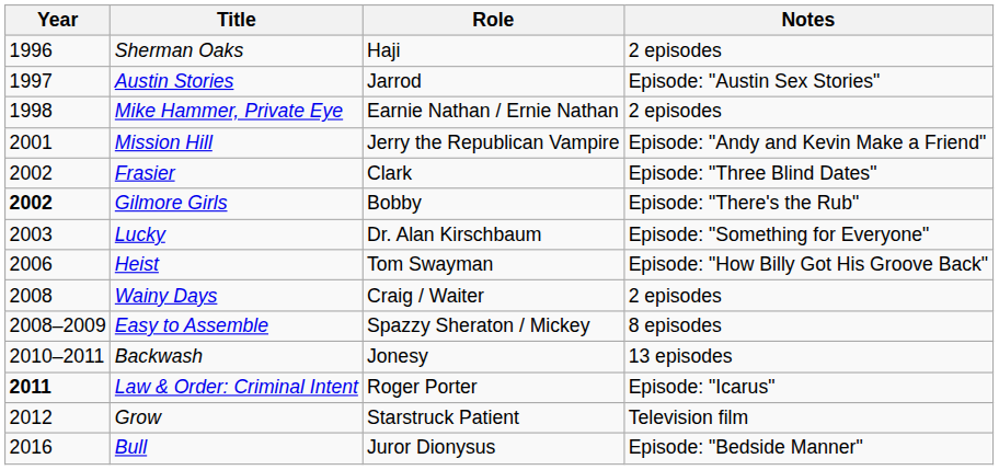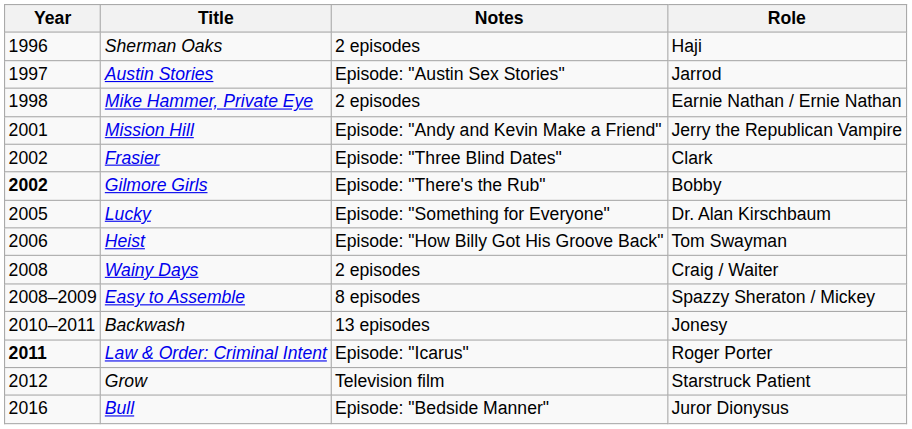columns swapped: Role <-> Notes
Lucky | Year: 2003 -> 2005
